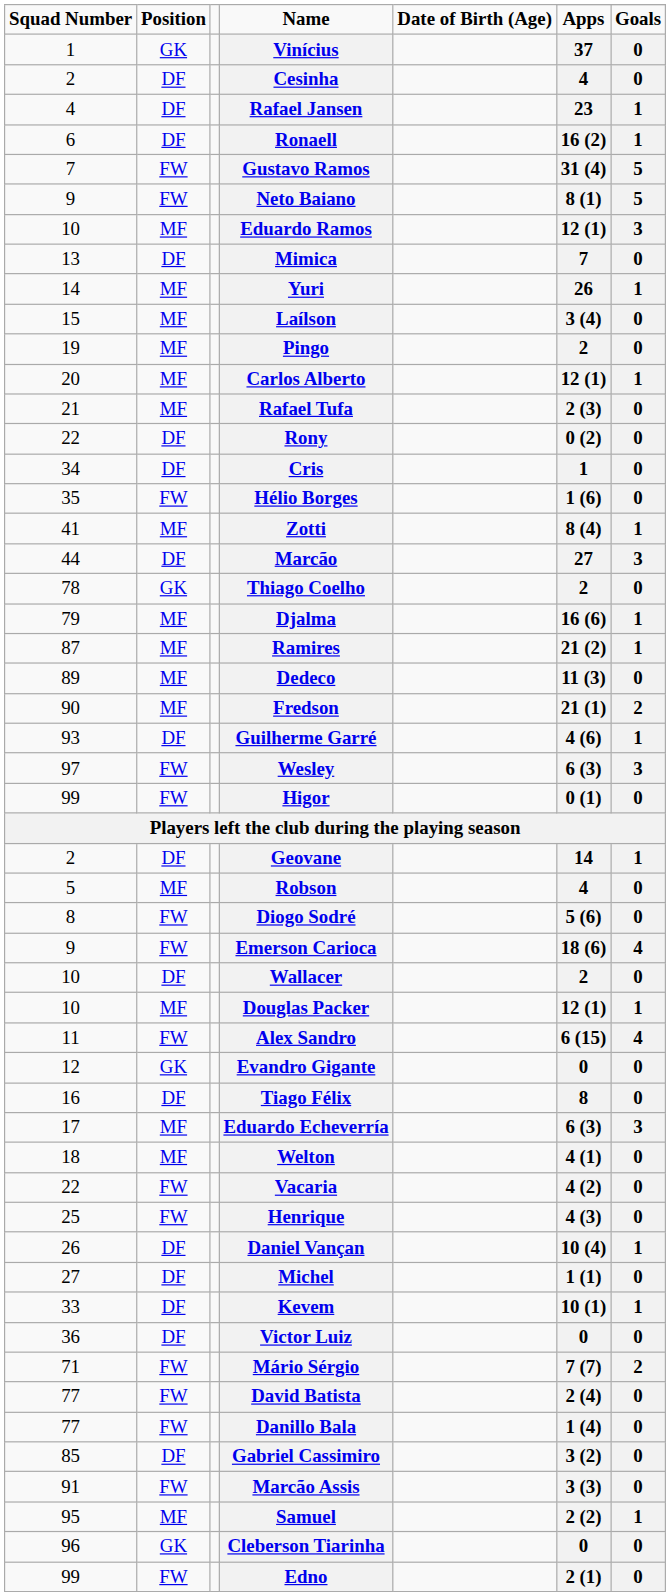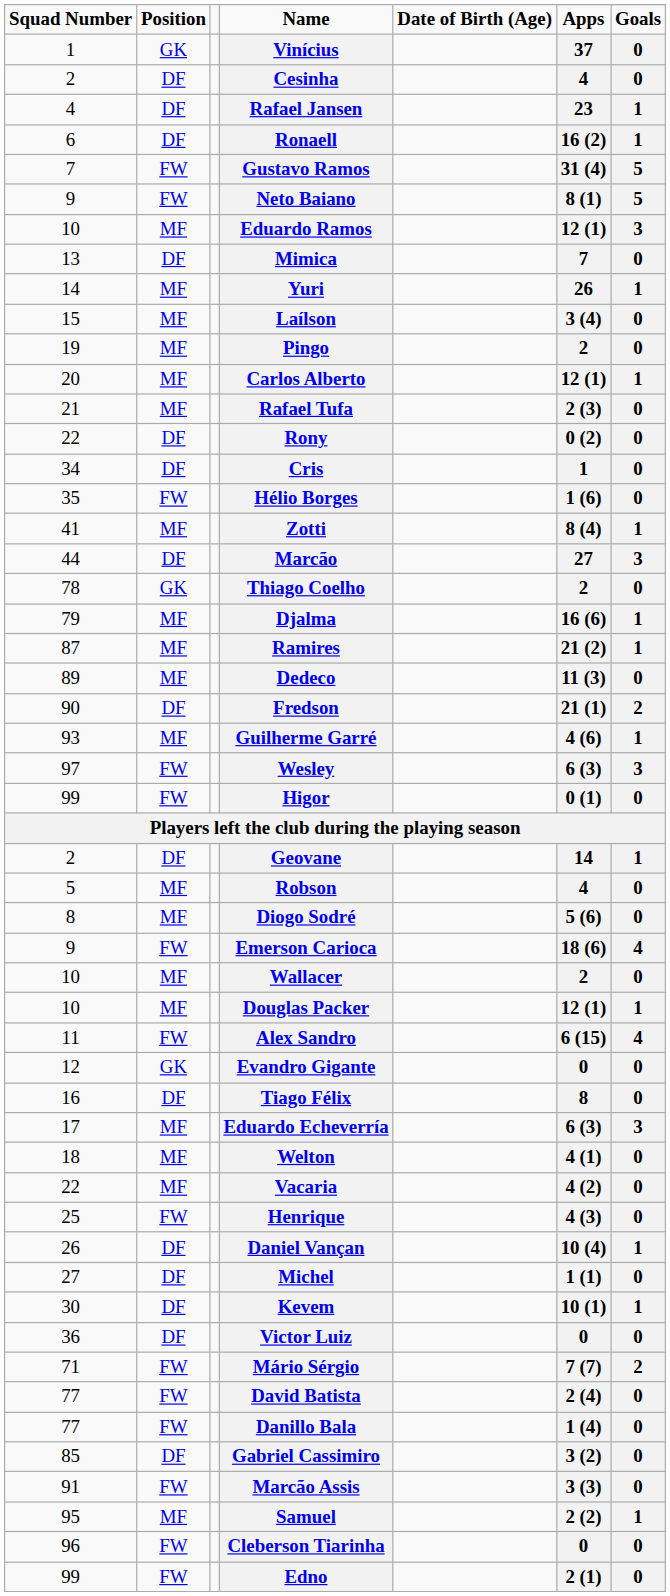Fredson | Position: MF -> DF
Guilherme Garré | Position: DF -> MF
Diogo Sodré | Position: FW -> MF
Wallacer | Position: DF -> MF
Vacaria | Position: FW -> MF
Kevem | Squad Number: 33 -> 30
Cleberson Tiarinha | Position: GK -> FW
